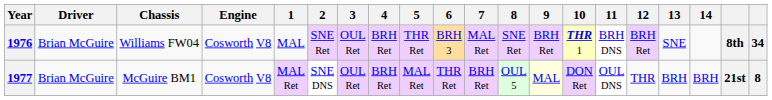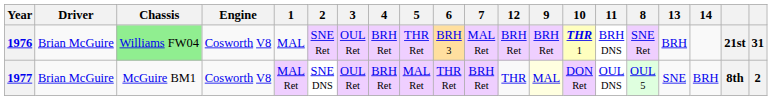columns swapped: 8 <-> 12
1976 | Chassis: no background -> lightgreen background
1976 | 13: SNE -> BRH
1976 | column 19: 8th -> 21st
1976 | column 20: 34 -> 31
1977 | 13: BRH -> SNE
1977 | column 19: 21st -> 8th
1977 | column 20: 8 -> 2
